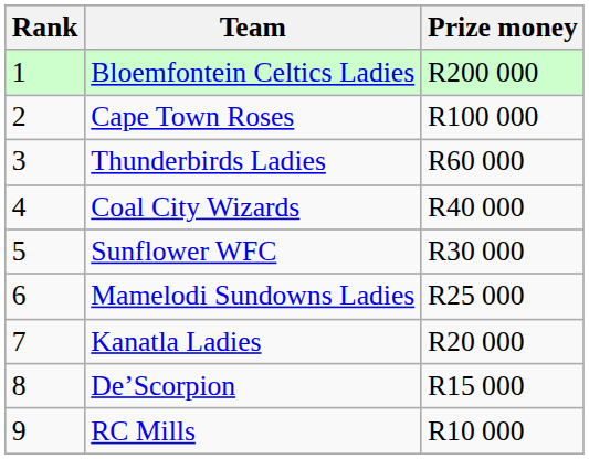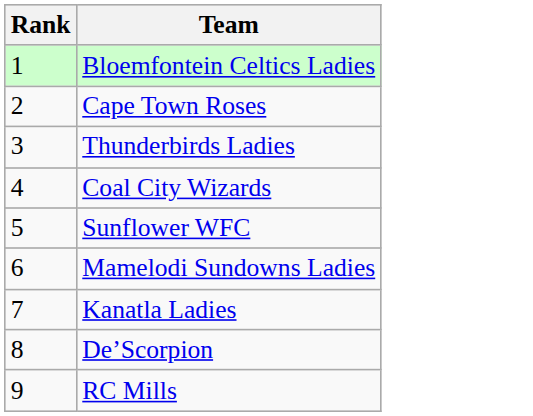- column: Prize money | R200 000 | R100 000 | R60 000 | R40 000 | R30 000 | R25 000 | R20 000 | R15 000 | R10 000
